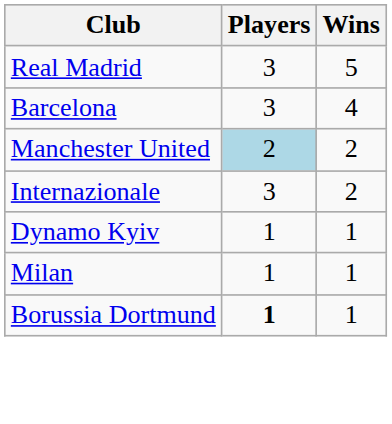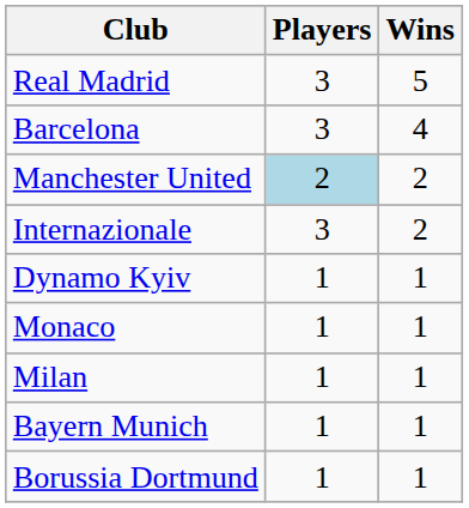+ row: Monaco | 1 | 1
+ row: Bayern Munich | 1 | 1
Borussia Dortmund | Players: bold -> normal
